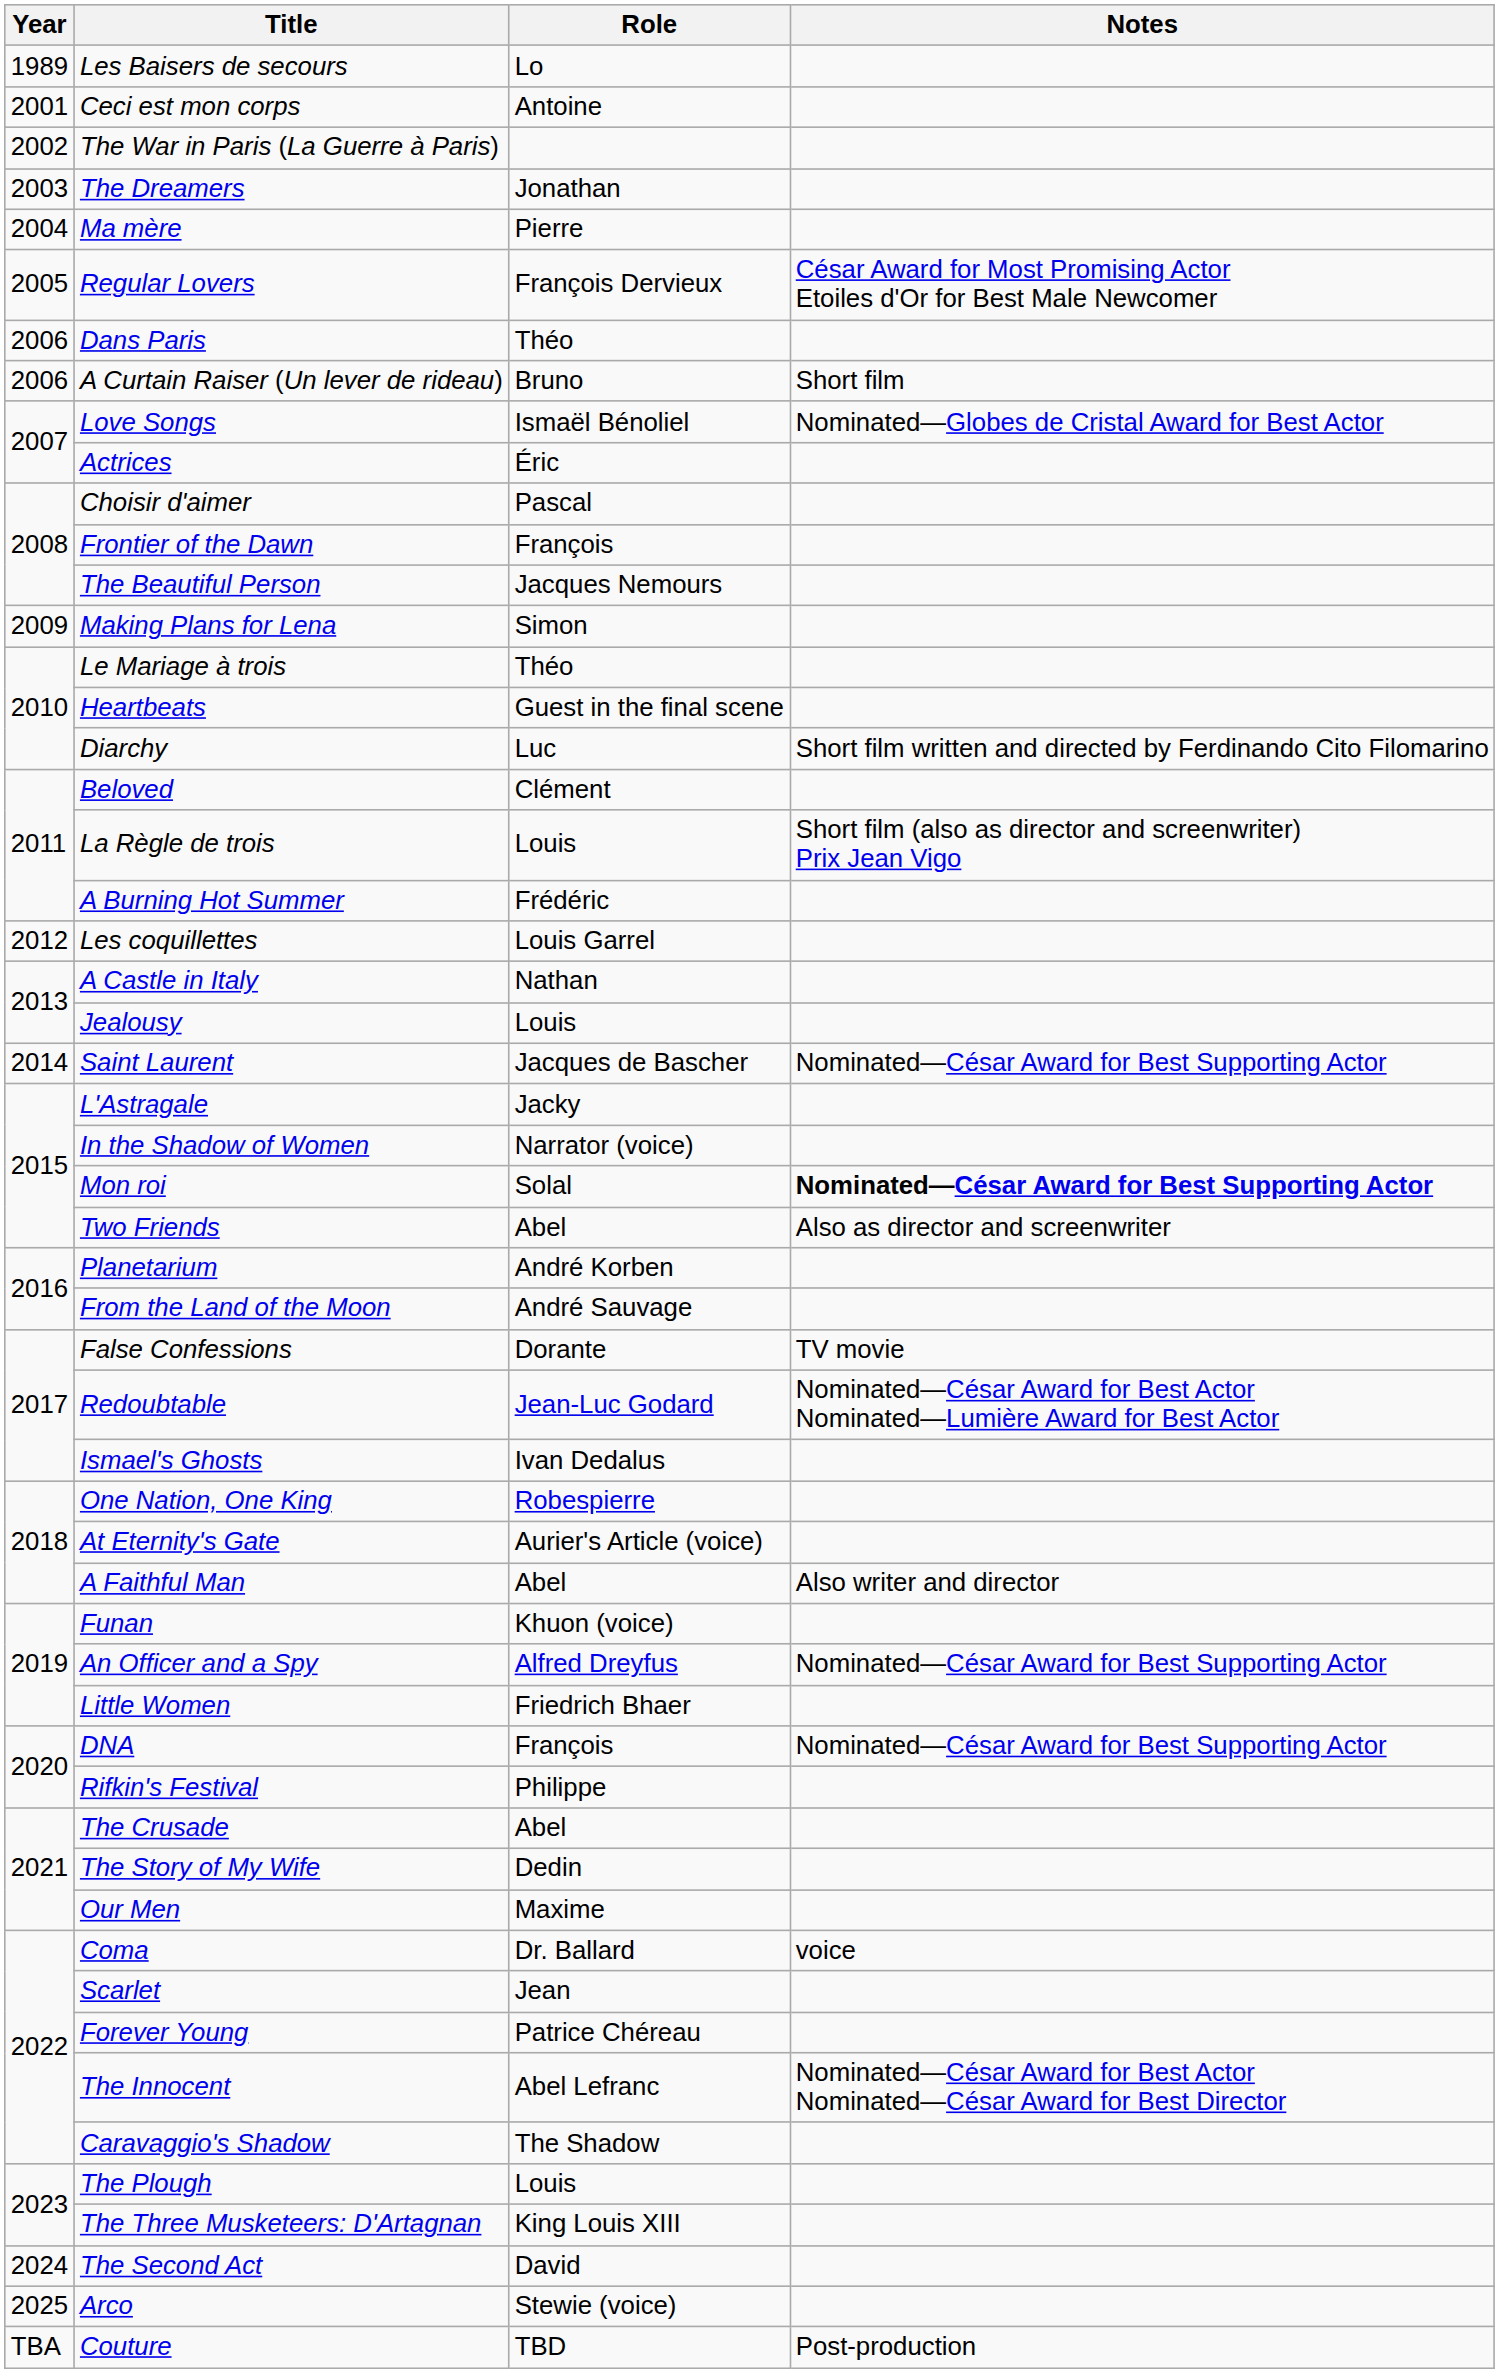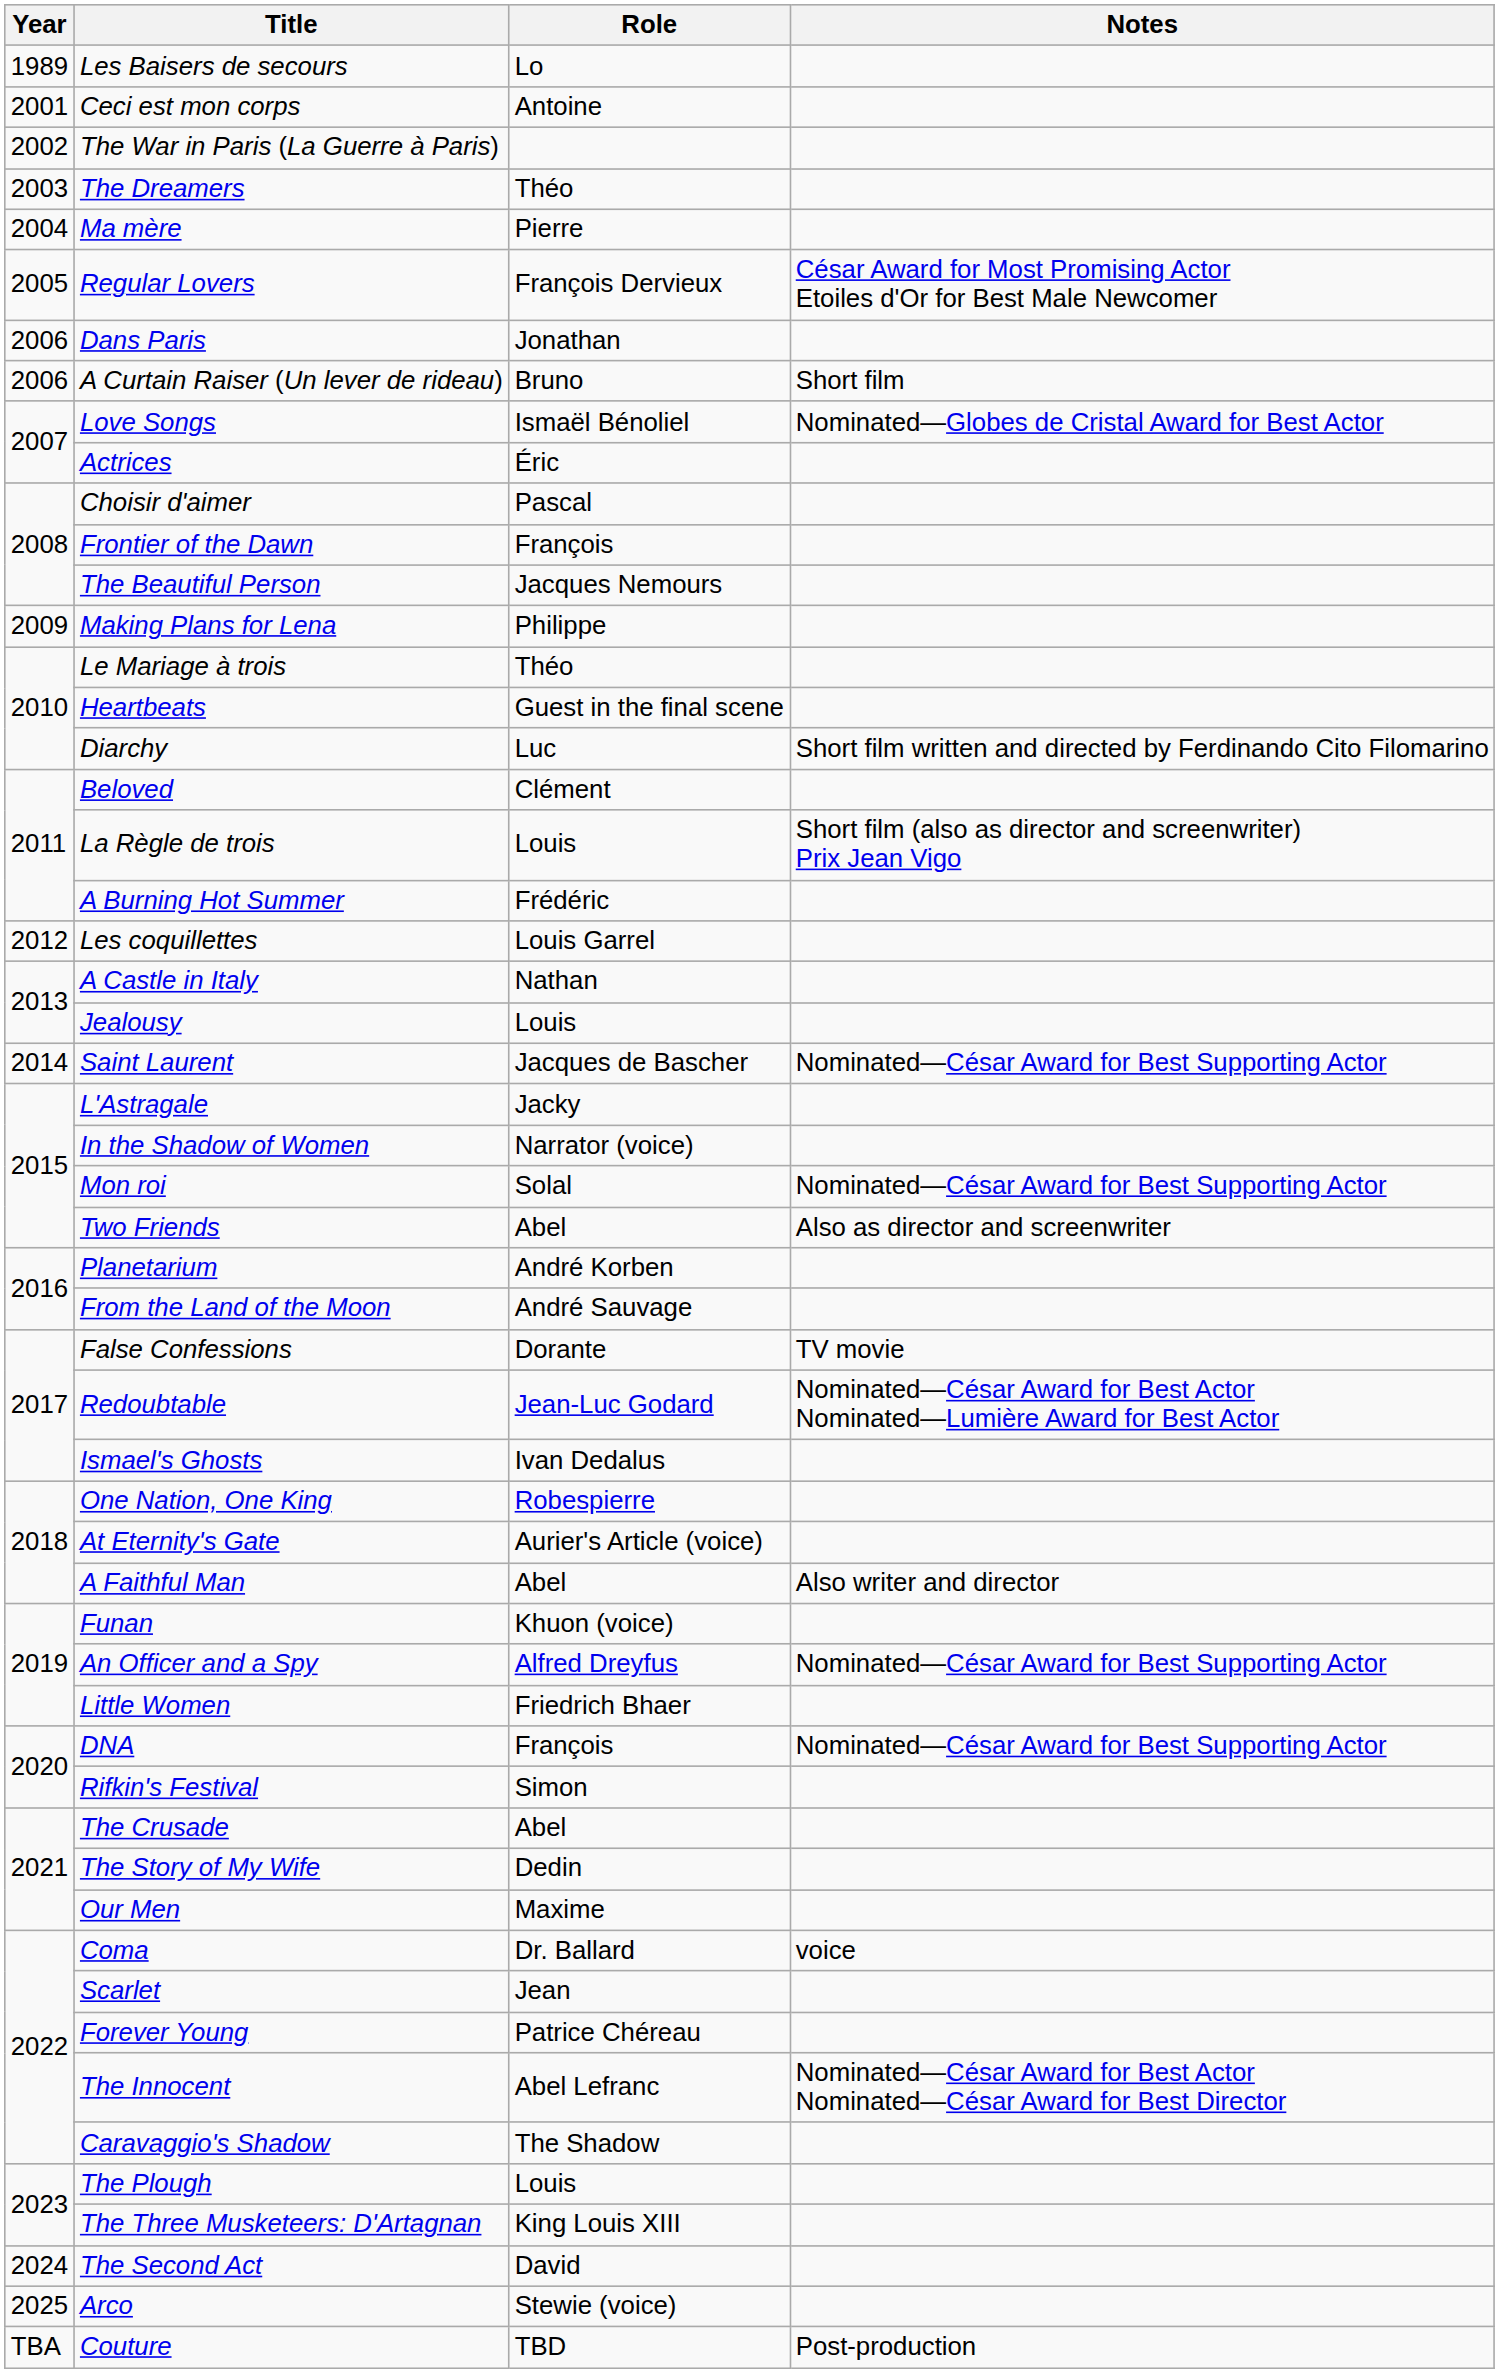The Dreamers | Role: Jonathan -> Théo
Dans Paris | Role: Théo -> Jonathan
Making Plans for Lena | Role: Simon -> Philippe
Mon roi | Notes: bold -> normal
Rifkin's Festival | Role: Philippe -> Simon
